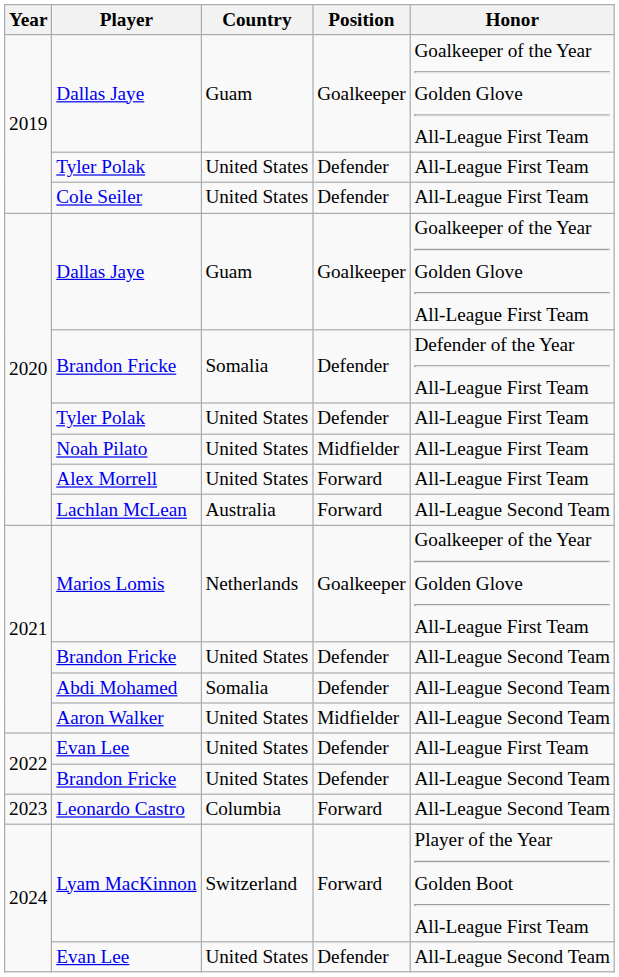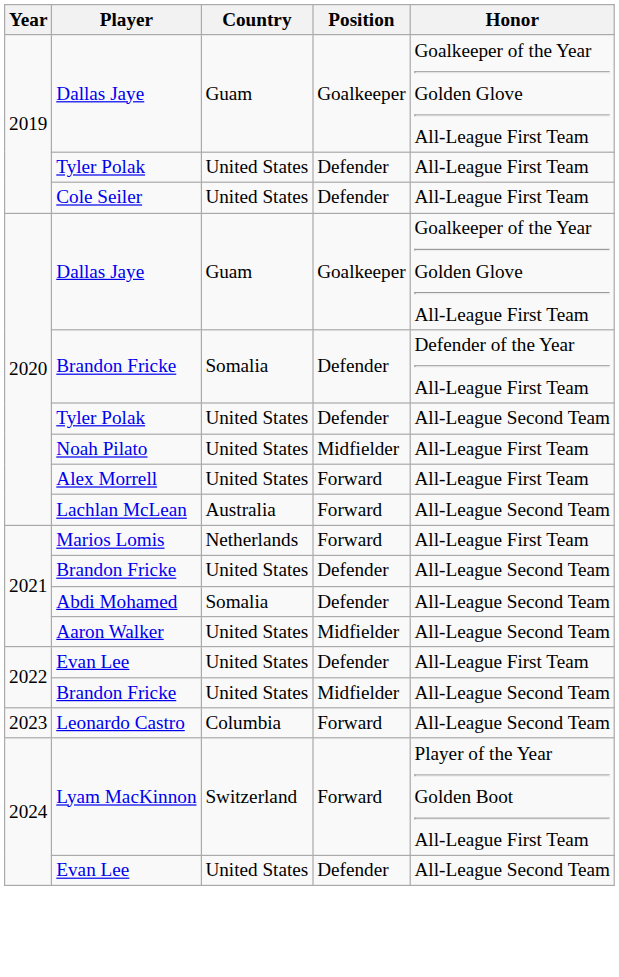2020 / Tyler Polak | Honor: All-League First Team -> All-League Second Team
Marios Lomis | Position: Goalkeeper -> Forward
Marios Lomis | Honor: Goalkeeper of the Year Golden Glove All-League First Team -> All-League First Team
2022 / Brandon Fricke | Position: Defender -> Midfielder
